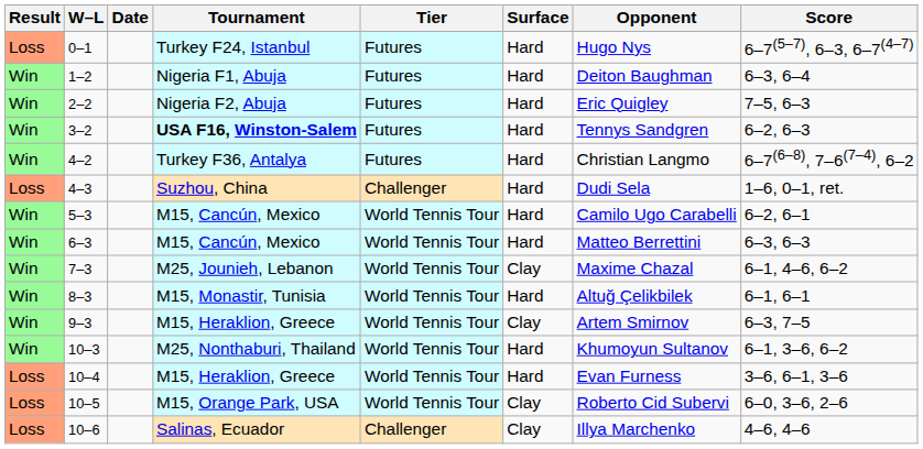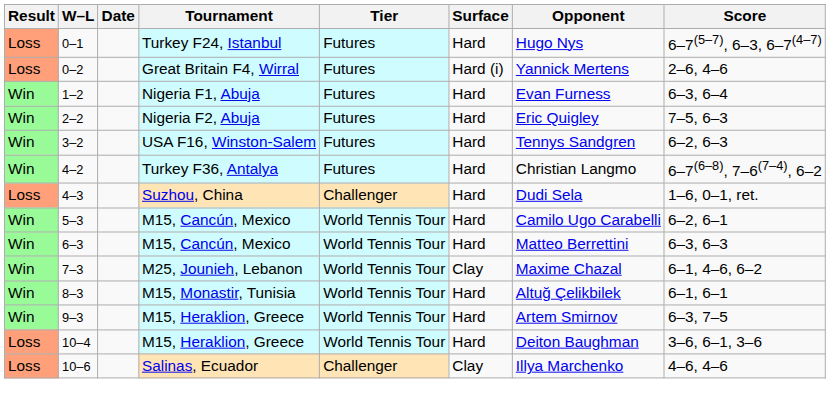+ row: Loss | 0–2 | Great Britain F4, Wirral | Futures | Hard (i) | Yannick Mertens | 2–6, 4–6
1–2 | Opponent: Deiton Baughman -> Evan Furness
3–2 | Tournament: bold -> normal
9–3 | Surface: Clay -> Hard
- row: Win | 10–3 | M25, Nonthaburi, Thailand | World Tennis Tour | Hard | Khumoyun Sultanov | 6–1, 3–6, 6–2
10–4 | Opponent: Evan Furness -> Deiton Baughman
- row: Loss | 10–5 | M15, Orange Park, USA | World Tennis Tour | Clay | Roberto Cid Subervi | 6–0, 3–6, 2–6
